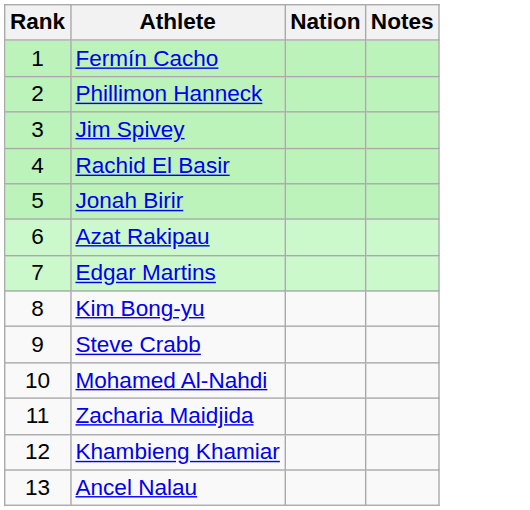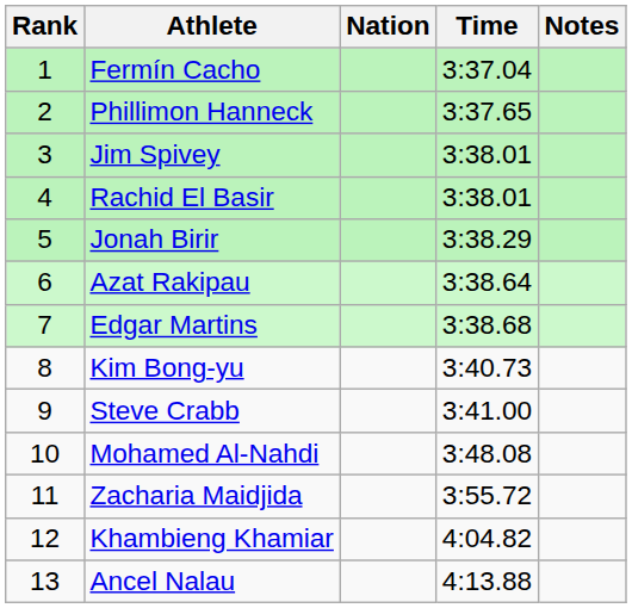+ column: Time | 3:37.04 | 3:37.65 | 3:38.01 | 3:38.01 | 3:38.29 | 3:38.64 | 3:38.68 | 3:40.73 | 3:41.00 | 3:48.08 | 3:55.72 | 4:04.82 | 4:13.88
